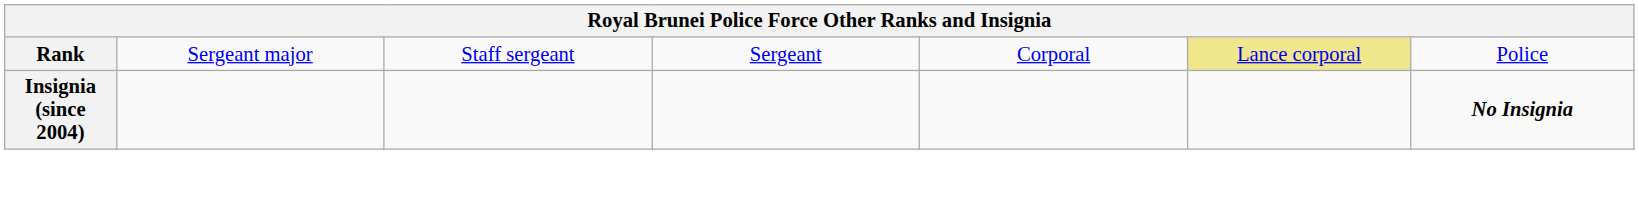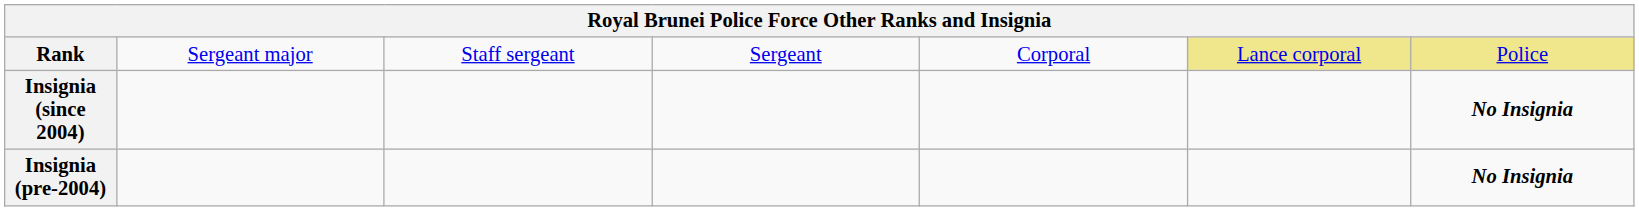Rank | column 7: no background -> khaki background
+ row: Insignia (pre-2004) | No Insignia
